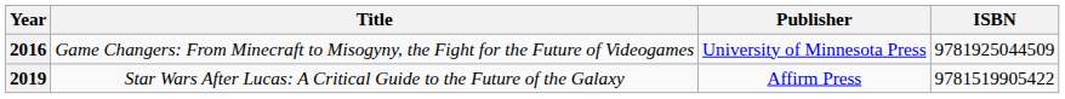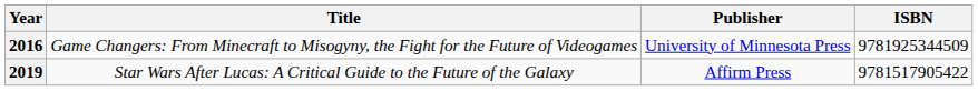2016 | ISBN: 9781925044509 -> 9781925344509
2019 | ISBN: 9781519905422 -> 9781517905422
